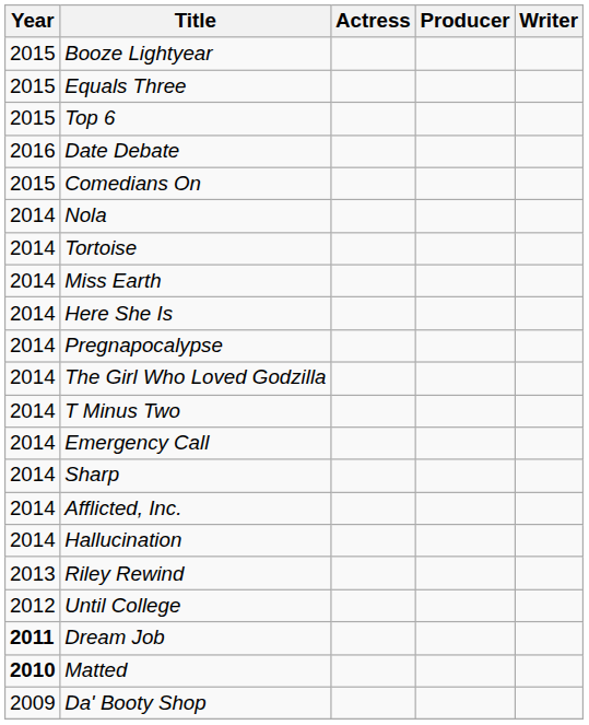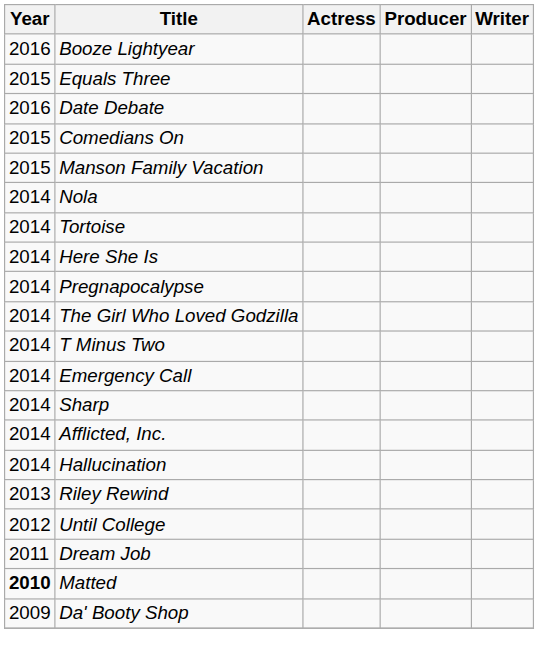Booze Lightyear | Year: 2015 -> 2016
- row: 2015 | Top 6
+ row: 2015 | Manson Family Vacation
- row: 2014 | Miss Earth
Dream Job | Year: bold -> normal
